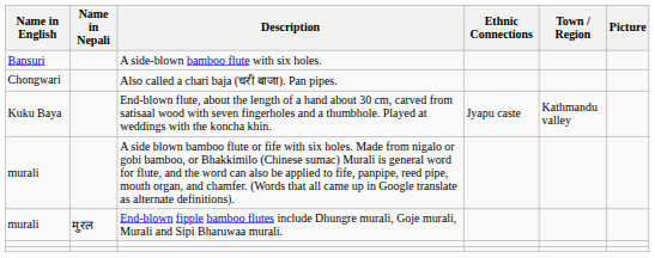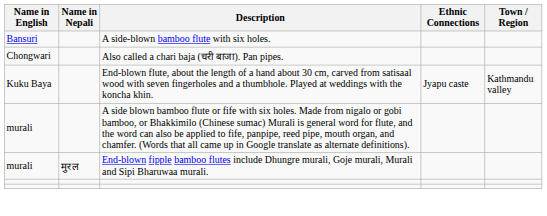- column: Picture
